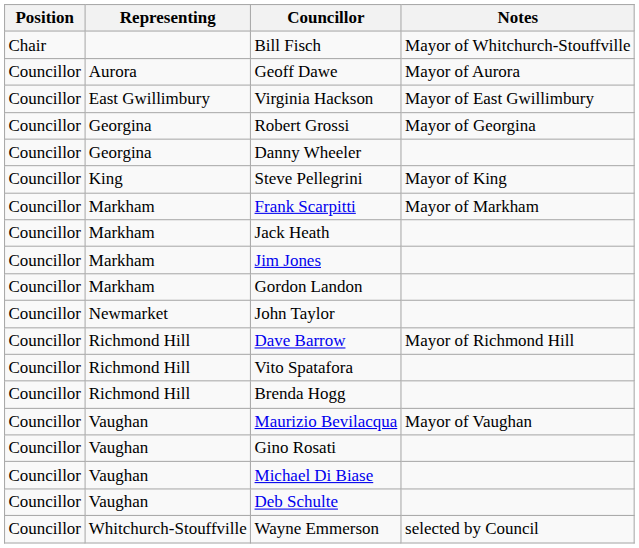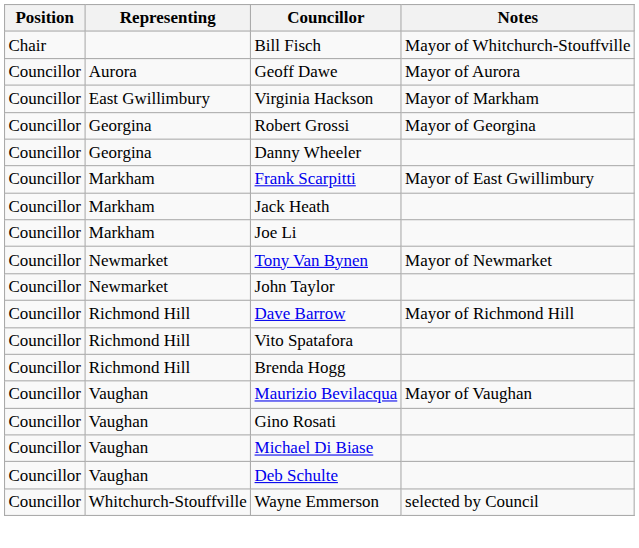Virginia Hackson | Notes: Mayor of East Gwillimbury -> Mayor of Markham
- row: Councillor | King | Steve Pellegrini | Mayor of King
Frank Scarpitti | Notes: Mayor of Markham -> Mayor of East Gwillimbury
- row: Councillor | Markham | Jim Jones
- row: Councillor | Markham | Gordon Landon
+ row: Councillor | Markham | Joe Li
+ row: Councillor | Newmarket | Tony Van Bynen | Mayor of Newmarket
